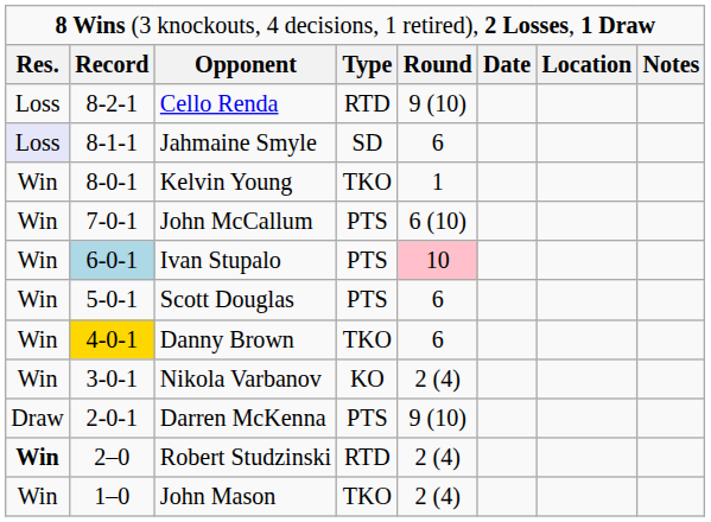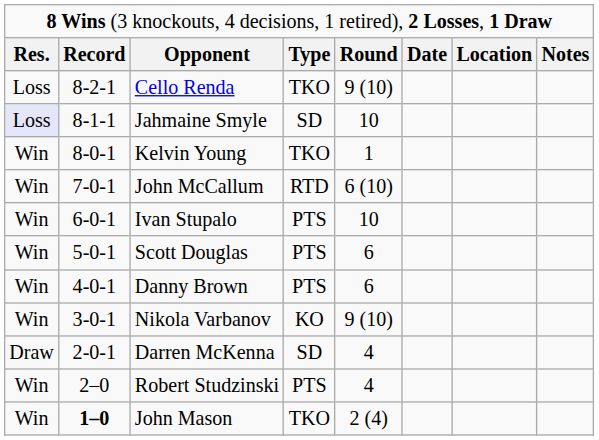Cello Renda | column 4: RTD -> TKO
Jahmaine Smyle | column 5: 6 -> 10
John McCallum | column 4: PTS -> RTD
Ivan Stupalo | column 2: lightblue background -> no background
Ivan Stupalo | column 5: pink background -> no background
Danny Brown | column 2: gold background -> no background
Danny Brown | column 4: TKO -> PTS
Nikola Varbanov | column 5: 2 (4) -> 9 (10)
Darren McKenna | column 4: PTS -> SD
Darren McKenna | column 5: 9 (10) -> 4
Robert Studzinski | column 1: bold -> normal
Robert Studzinski | column 4: RTD -> PTS
Robert Studzinski | column 5: 2 (4) -> 4
John Mason | column 2: normal -> bold
